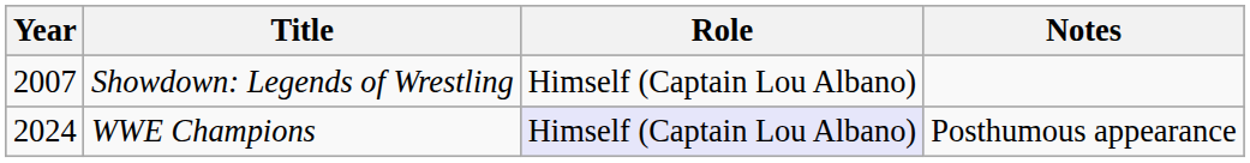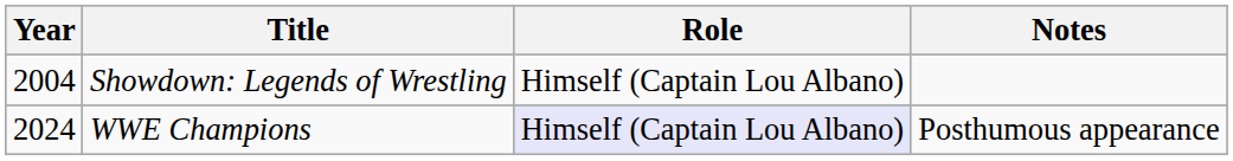Showdown: Legends of Wrestling | Year: 2007 -> 2004
